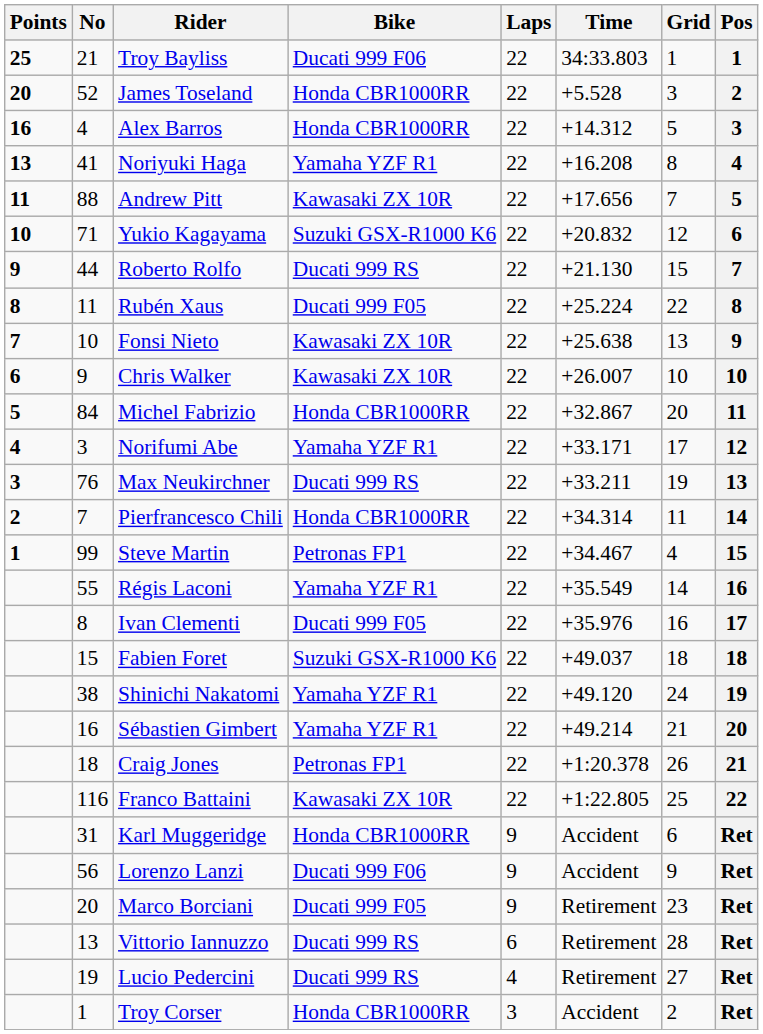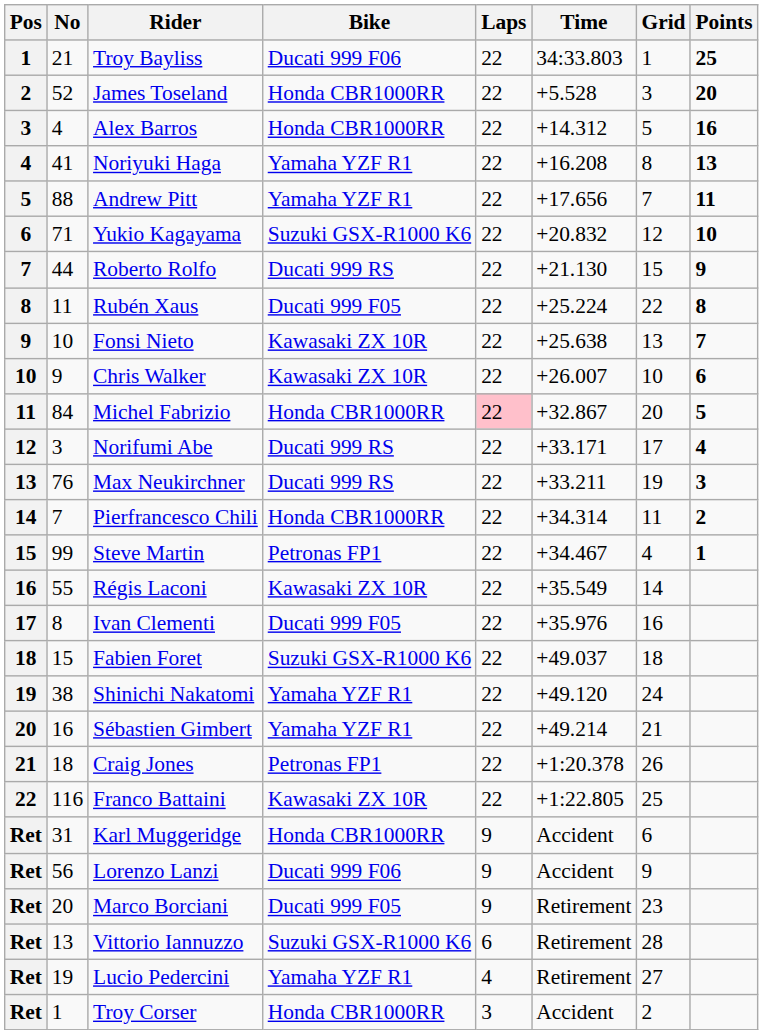columns swapped: Pos <-> Points
Andrew Pitt | Bike: Kawasaki ZX 10R -> Yamaha YZF R1
Michel Fabrizio | Laps: no background -> pink background
Norifumi Abe | Bike: Yamaha YZF R1 -> Ducati 999 RS
Régis Laconi | Bike: Yamaha YZF R1 -> Kawasaki ZX 10R
Vittorio Iannuzzo | Bike: Ducati 999 RS -> Suzuki GSX-R1000 K6
Lucio Pedercini | Bike: Ducati 999 RS -> Yamaha YZF R1
